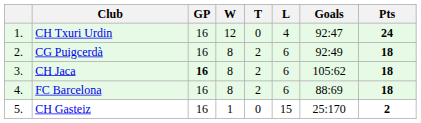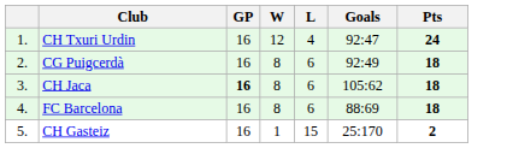- column: T | 0 | 2 | 2 | 2 | 0
